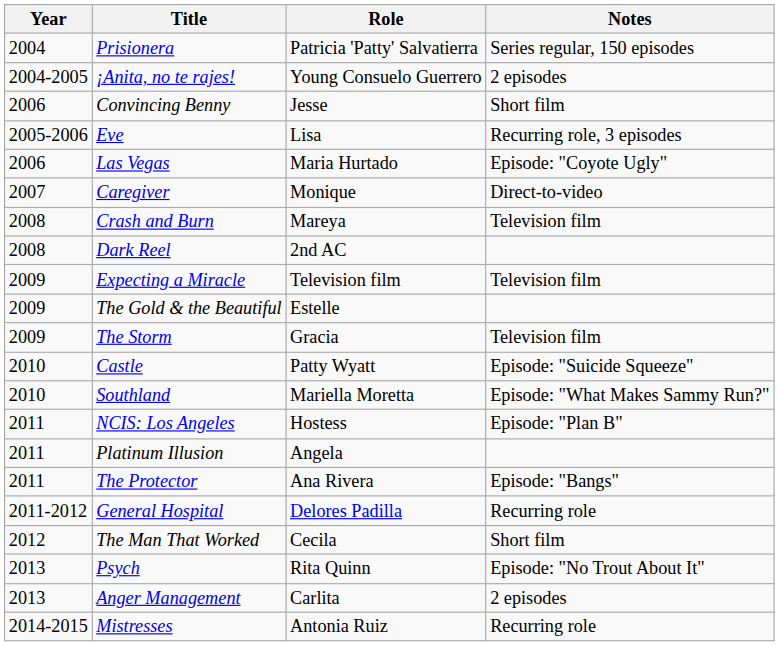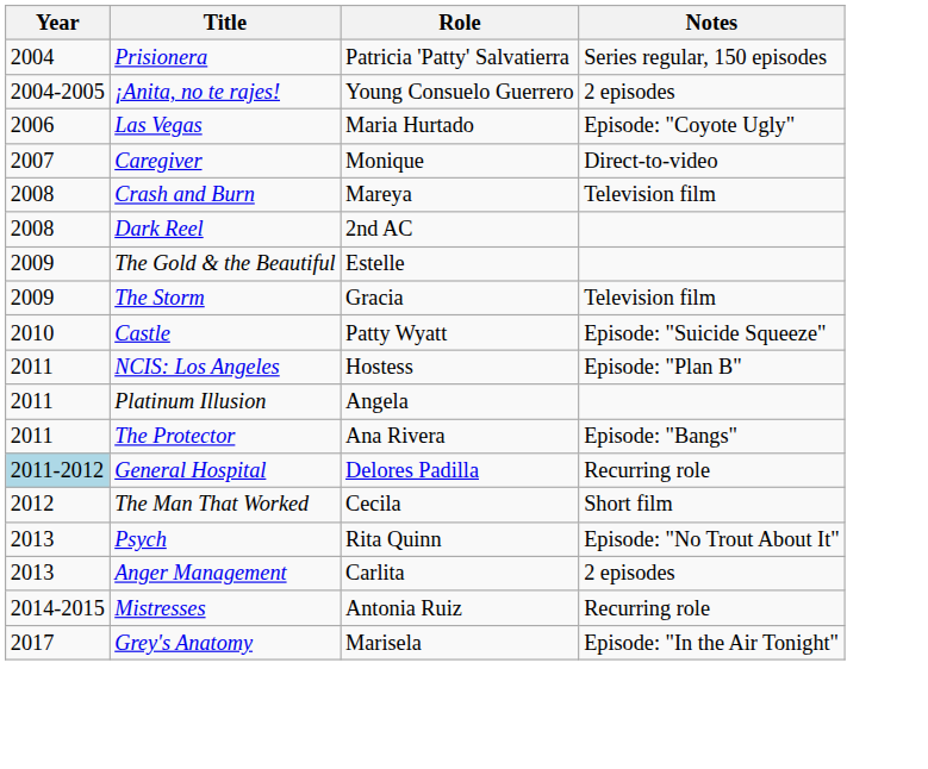- row: 2006 | Convincing Benny | Jesse | Short film
- row: 2005-2006 | Eve | Lisa | Recurring role, 3 episodes
- row: 2009 | Expecting a Miracle | Television film | Television film
- row: 2010 | Southland | Mariella Moretta | Episode: "What Makes Sammy Run?"
General Hospital | Year: no background -> lightblue background
+ row: 2017 | Grey's Anatomy | Marisela | Episode: "In the Air Tonight"
